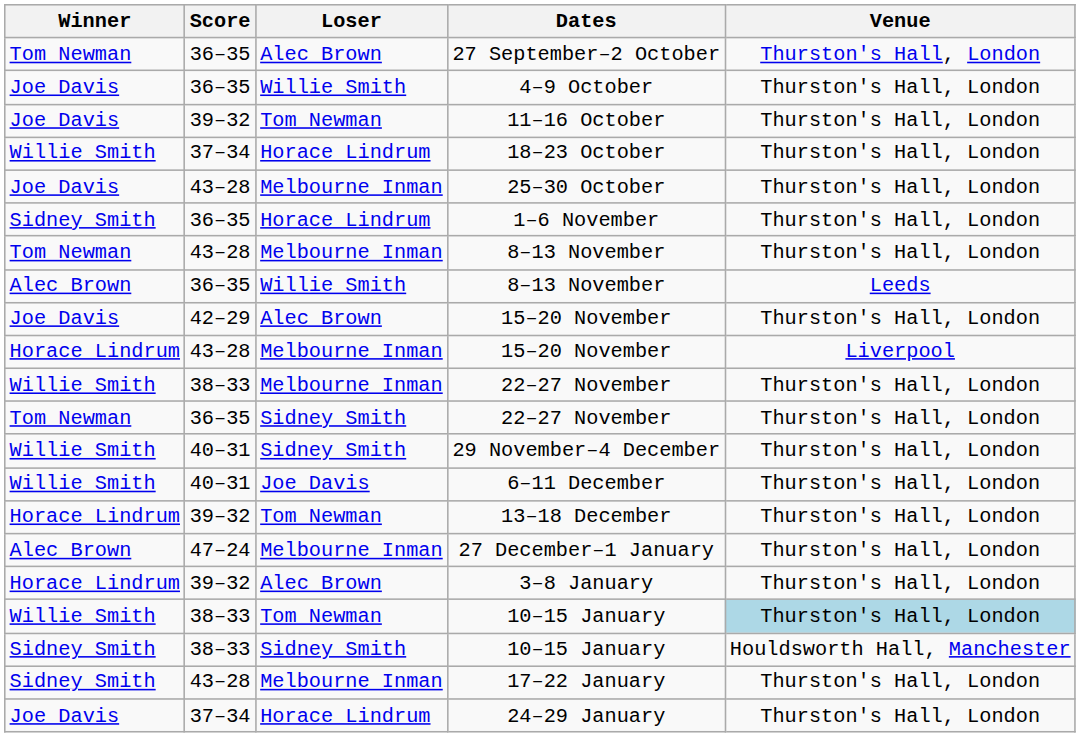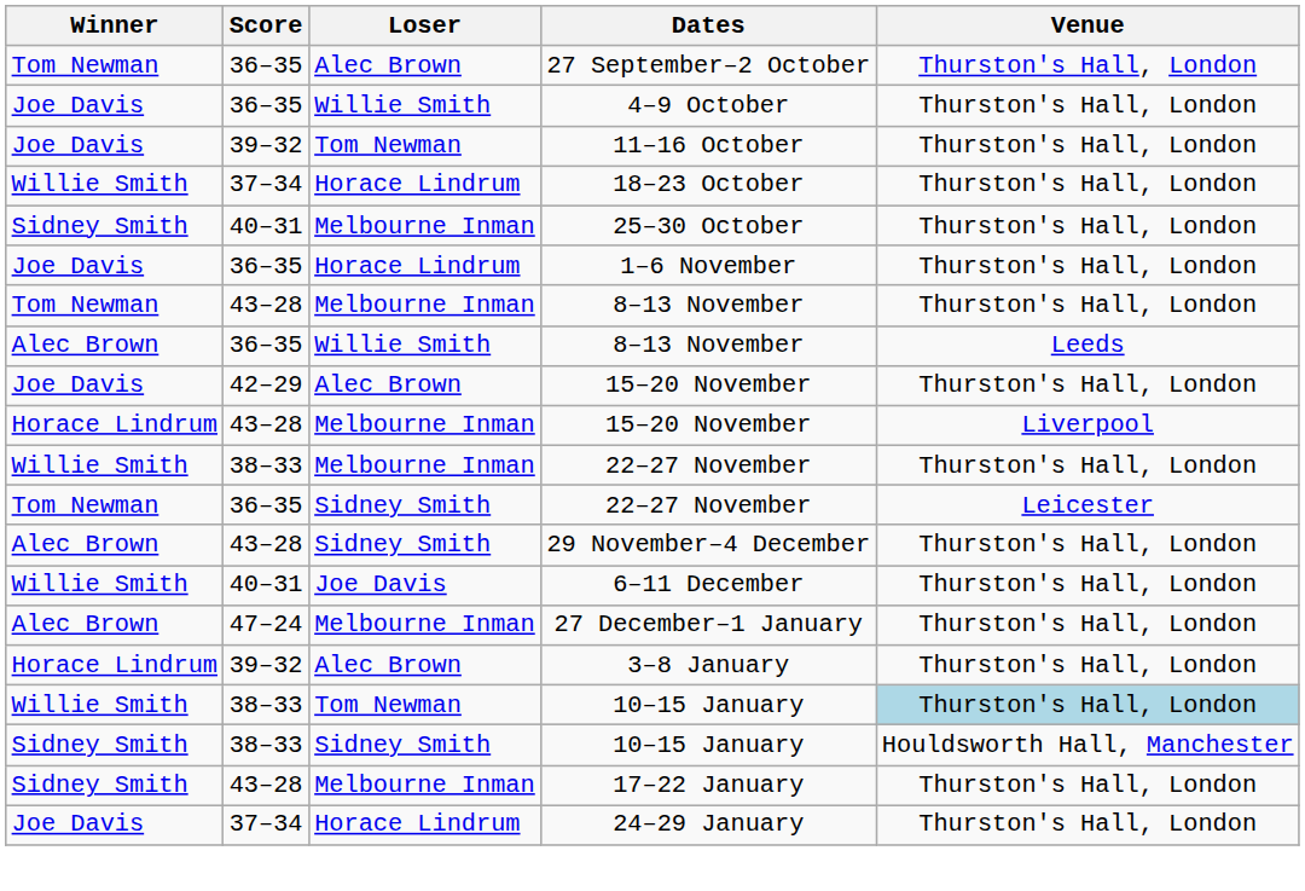25–30 October | Winner: Joe Davis -> Sidney Smith
25–30 October | Score: 43–28 -> 40–31
1–6 November | Winner: Sidney Smith -> Joe Davis
Sidney Smith / 22–27 November | Venue: Thurston's Hall, London -> Leicester
29 November–4 December | Winner: Willie Smith -> Alec Brown
29 November–4 December | Score: 40–31 -> 43–28
- row: Horace Lindrum | 39–32 | Tom Newman | 13–18 December | Thurston's Hall, London
